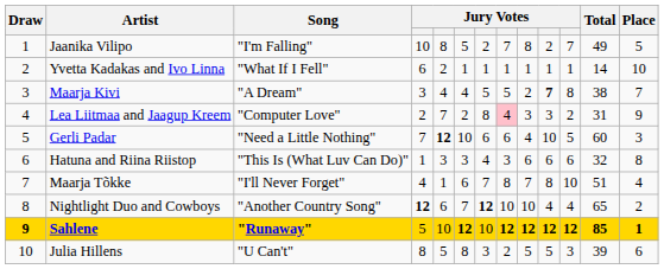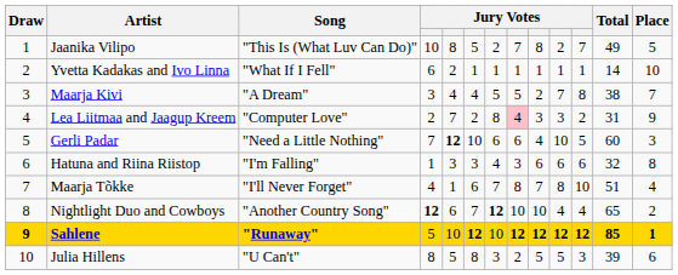Jaanika Vilipo | Song: "I'm Falling" -> "This Is (What Luv Can Do)"
Maarja Kivi | column 10: bold -> normal
Hatuna and Riina Riistop | Song: "This Is (What Luv Can Do)" -> "I'm Falling"
